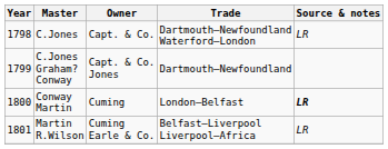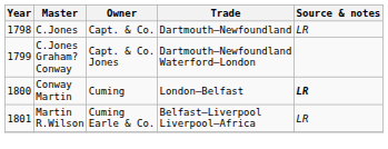C.Jones | Trade: Dartmouth–Newfoundland Waterford–London -> Dartmouth–Newfoundland
C.Jones Graham? Conway | Trade: Dartmouth–Newfoundland -> Dartmouth–Newfoundland Waterford–London
